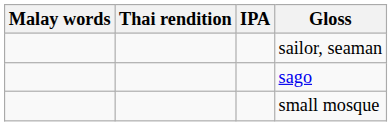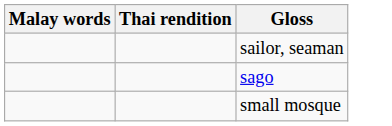- column: IPA
